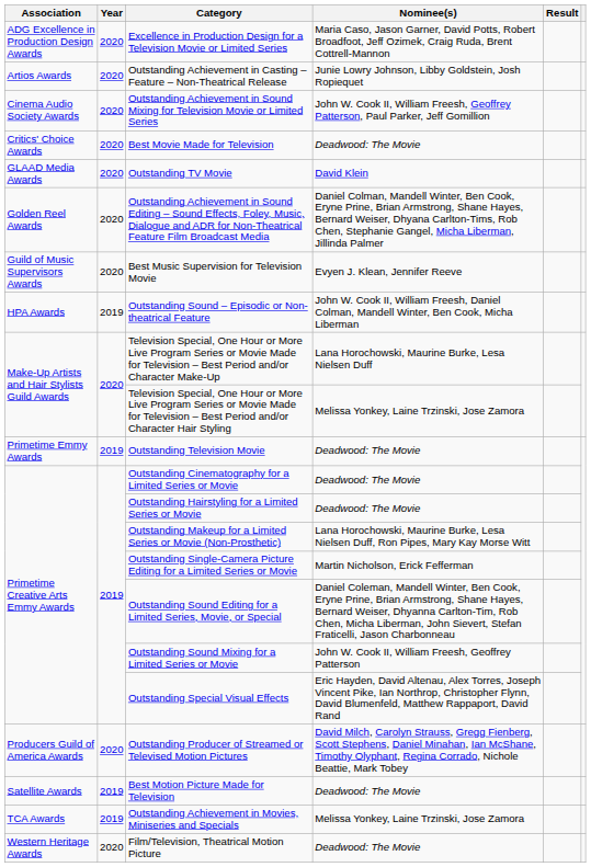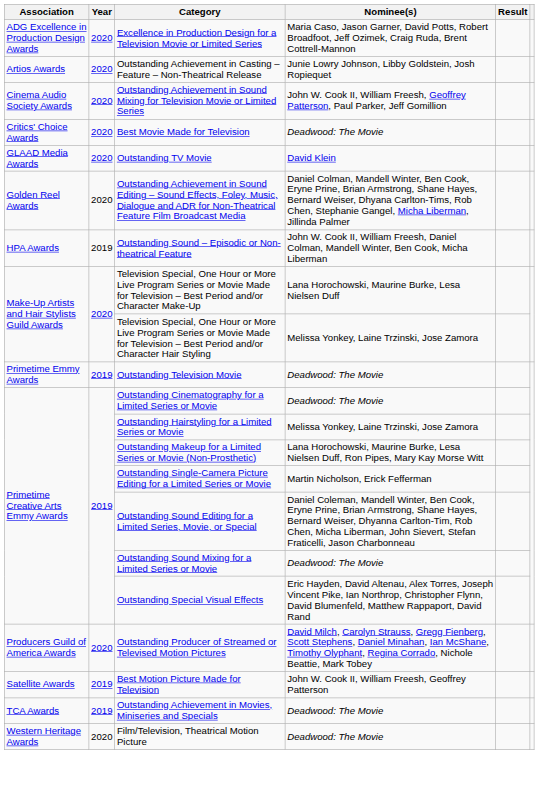- row: Guild of Music Supervisors Awards | 2020 | Best Music Supervision for Television Movie | Evyen J. Klean, Jennifer Reeve
Outstanding Hairstyling for a Limited Series or Movie | Nominee(s): Deadwood: The Movie -> Melissa Yonkey, Laine Trzinski, Jose Zamora
Outstanding Sound Mixing for a Limited Series or Movie | Nominee(s): John W. Cook II, William Freesh, Geoffrey Patterson -> Deadwood: The Movie
Best Motion Picture Made for Television | Nominee(s): Deadwood: The Movie -> John W. Cook II, William Freesh, Geoffrey Patterson
Outstanding Achievement in Movies, Miniseries and Specials | Nominee(s): Melissa Yonkey, Laine Trzinski, Jose Zamora -> Deadwood: The Movie
